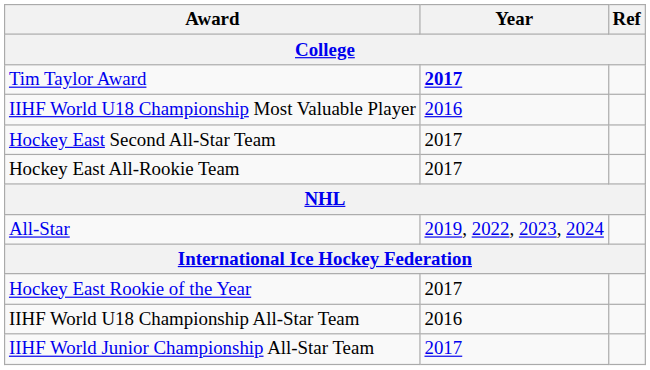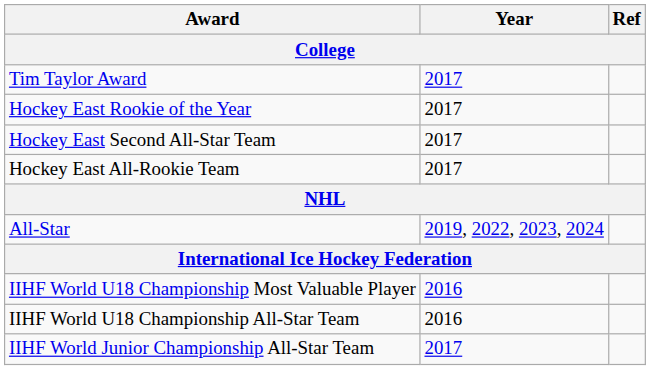Tim Taylor Award | Year: bold -> normal
rows swapped: Hockey East Rookie of the Year <-> IIHF World U18 Championship Most Valuable Player
